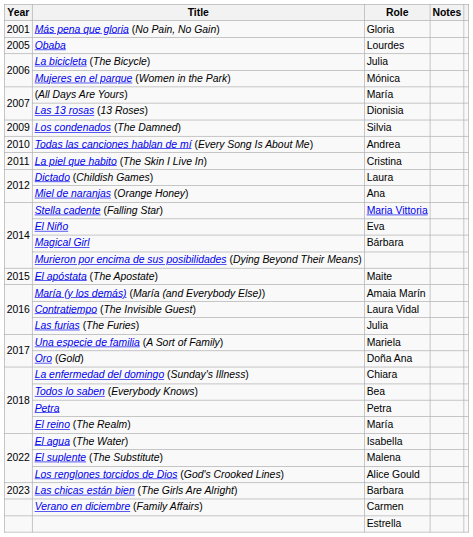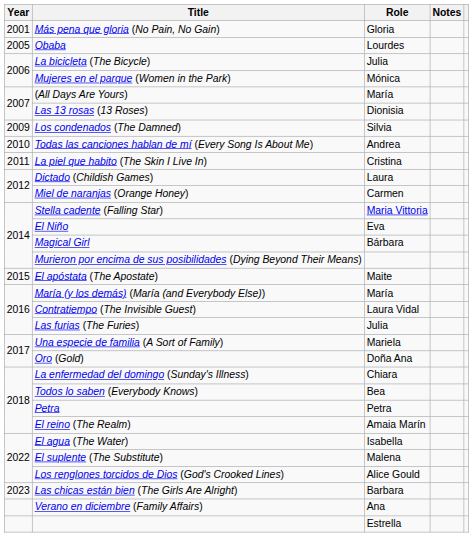Miel de naranjas (Orange Honey) | Role: Ana -> Carmen
María (y los demás) (María (and Everybody Else)) | Role: Amaia Marín -> María
El reino (The Realm) | Role: María -> Amaia Marín
Verano en diciembre (Family Affairs) | Role: Carmen -> Ana
